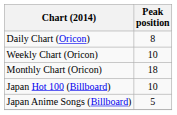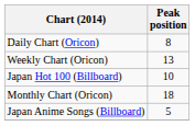Weekly Chart (Oricon) | Peak position: 10 -> 13
rows swapped: Monthly Chart (Oricon) <-> Japan Hot 100 (Billboard)
